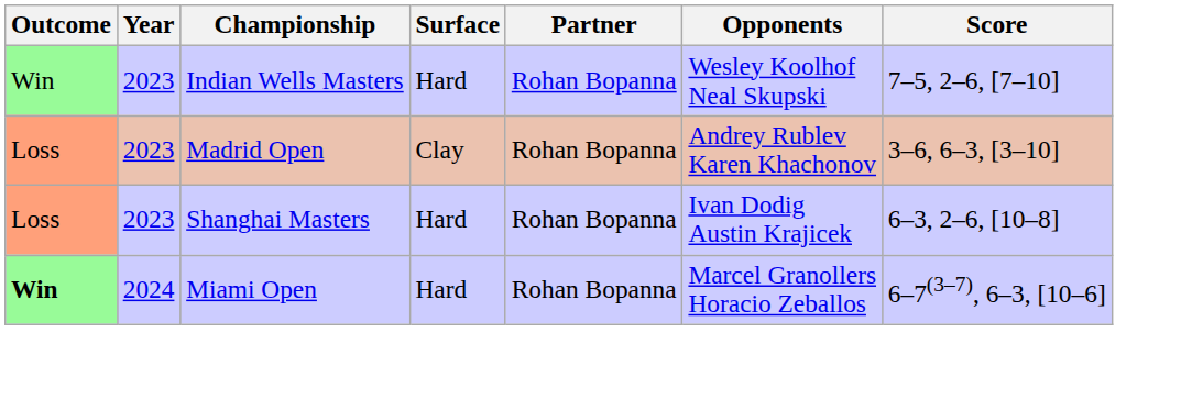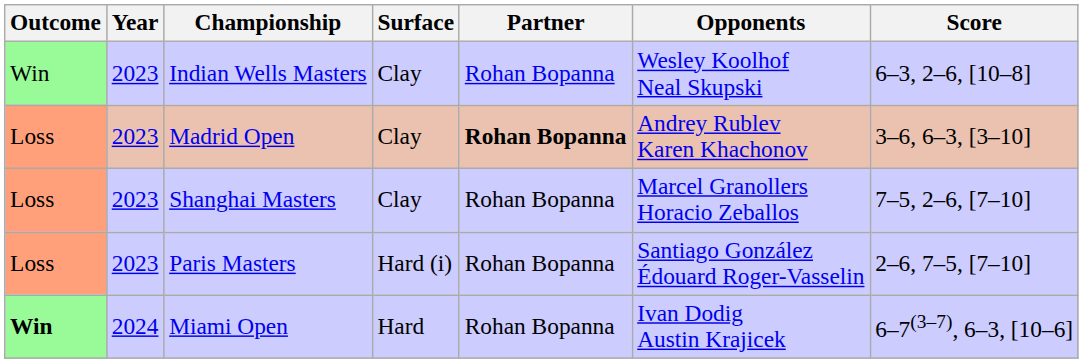Indian Wells Masters | Surface: Hard -> Clay
Indian Wells Masters | Score: 7–5, 2–6, [7–10] -> 6–3, 2–6, [10–8]
Madrid Open | Partner: normal -> bold
Shanghai Masters | Surface: Hard -> Clay
Shanghai Masters | Opponents: Ivan Dodig Austin Krajicek -> Marcel Granollers Horacio Zeballos
Shanghai Masters | Score: 6–3, 2–6, [10–8] -> 7–5, 2–6, [7–10]
+ row: Loss | 2023 | Paris Masters | Hard (i) | Rohan Bopanna | Santiago González Édouard Roger-Vasselin | 2–6, 7–5, [7–10]
Miami Open | Opponents: Marcel Granollers Horacio Zeballos -> Ivan Dodig Austin Krajicek
